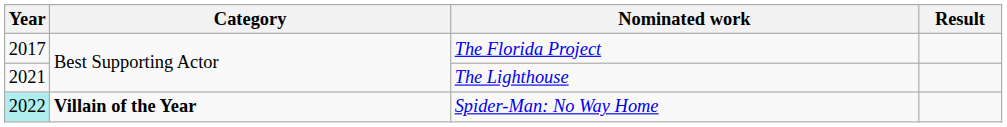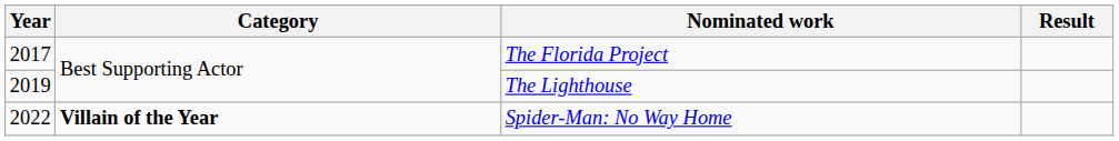The Lighthouse | Year: 2021 -> 2019
Spider-Man: No Way Home | Year: paleturquoise background -> no background
